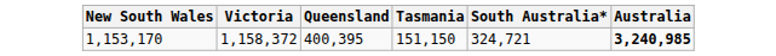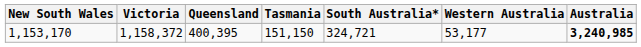+ column: Western Australia | 53,177
